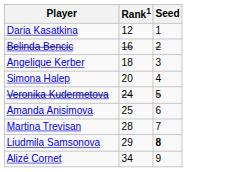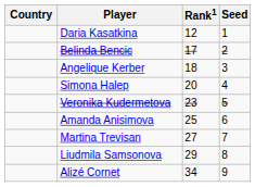+ column: Country
Belinda Bencic | Rank1: 16 -> 17
Veronika Kudermetova | Rank1: 24 -> 23
Martina Trevisan | Rank1: 28 -> 27
Liudmila Samsonova | Seed: bold -> normal
